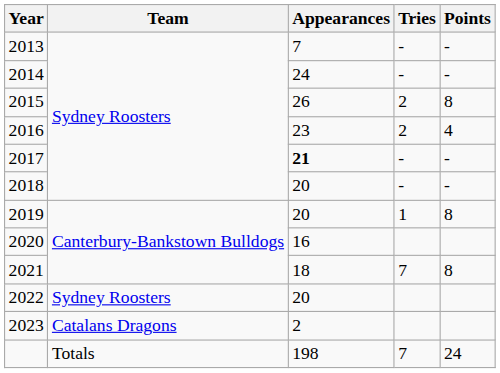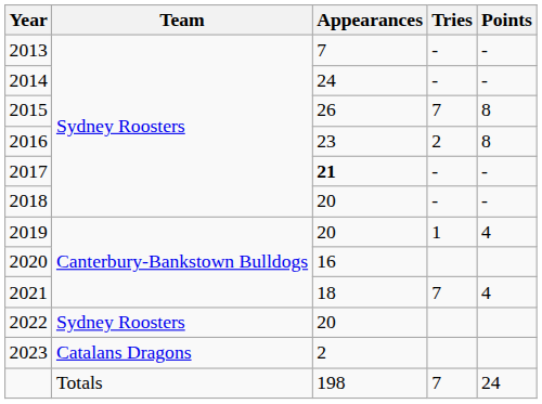2015 | Tries: 2 -> 7
2016 | Points: 4 -> 8
2019 | Points: 8 -> 4
2021 | Points: 8 -> 4
